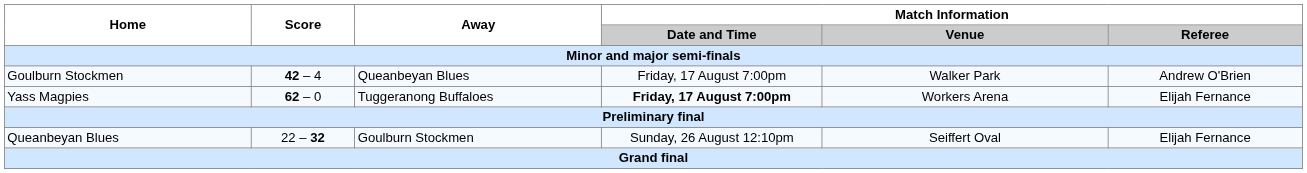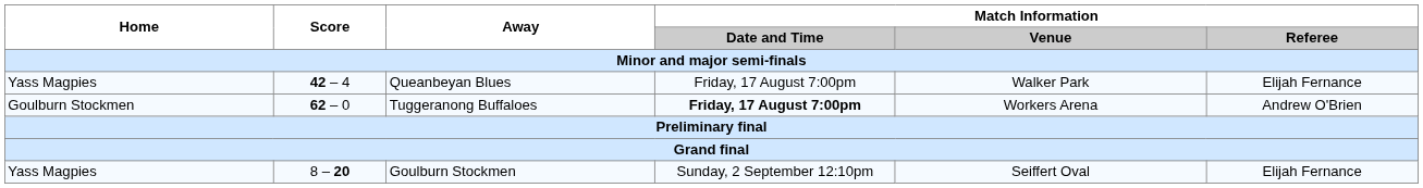42 – 4 | Home: Goulburn Stockmen -> Yass Magpies
42 – 4 | Match Information / Referee: Andrew O'Brien -> Elijah Fernance
62 – 0 | Home: Yass Magpies -> Goulburn Stockmen
62 – 0 | Match Information / Referee: Elijah Fernance -> Andrew O'Brien
- row: Queanbeyan Blues | 22 – 32 | Goulburn Stockmen | Sunday, 26 August 12:10pm | Seiffert Oval | Elijah Fernance
+ row: Yass Magpies | 8 – 20 | Goulburn Stockmen | Sunday, 2 September 12:10pm | Seiffert Oval | Elijah Fernance
